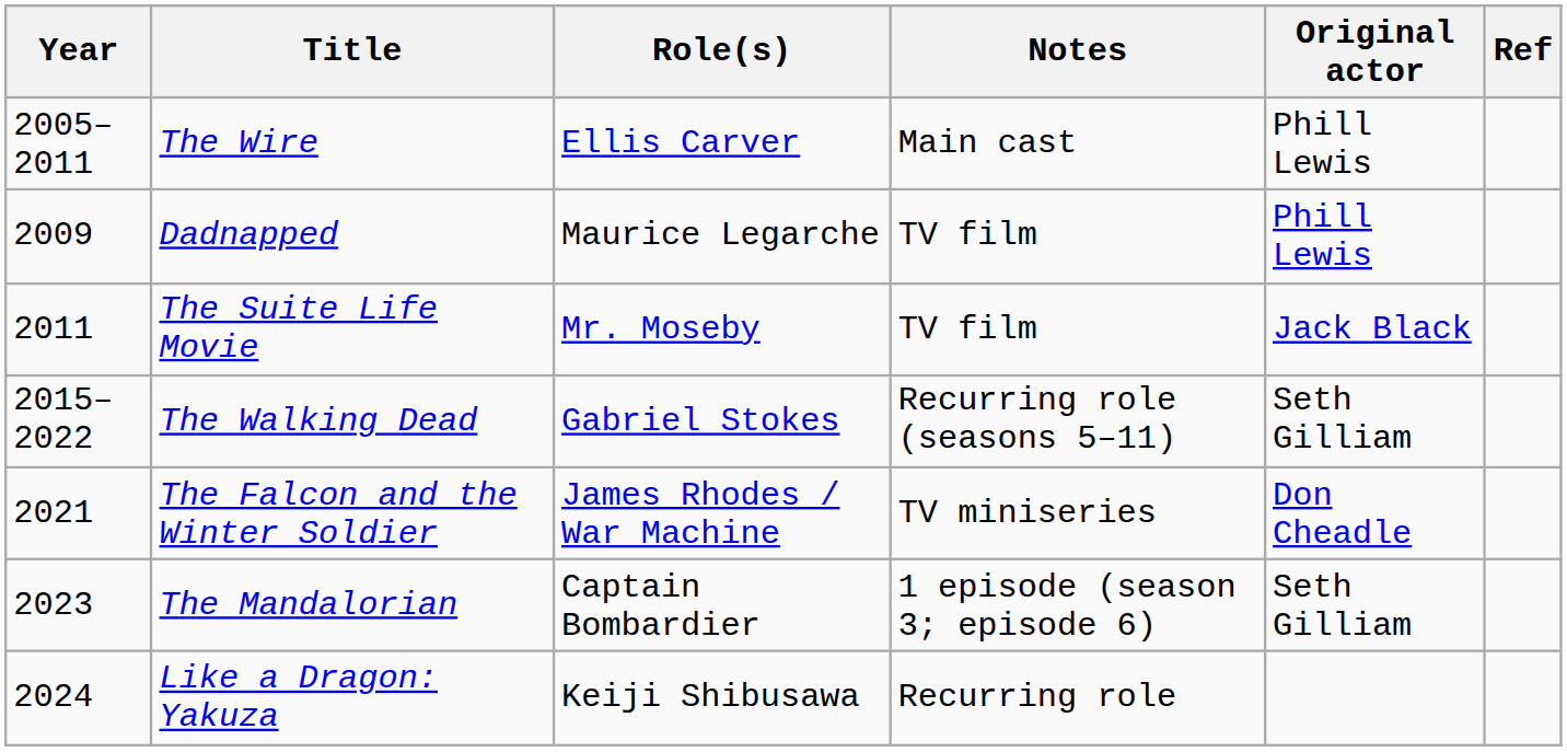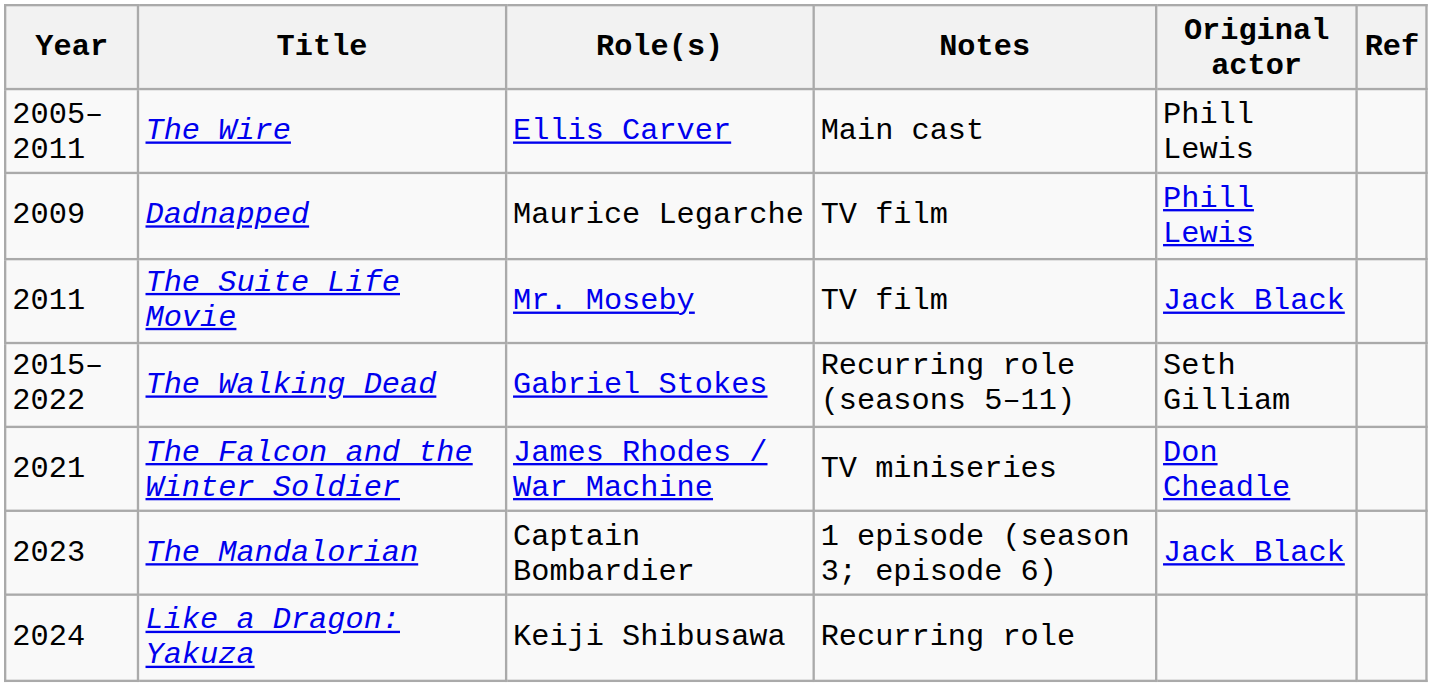The Mandalorian | Original actor: Seth Gilliam -> Jack Black
